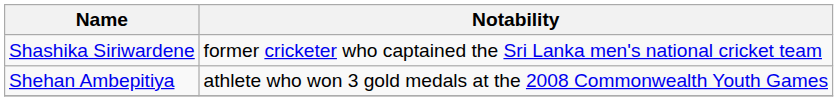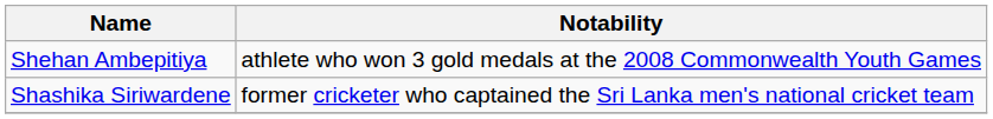rows swapped: Shashika Siriwardene <-> Shehan Ambepitiya
